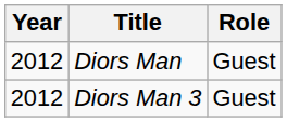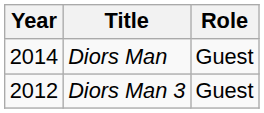Diors Man | Year: 2012 -> 2014
